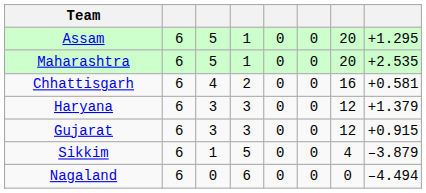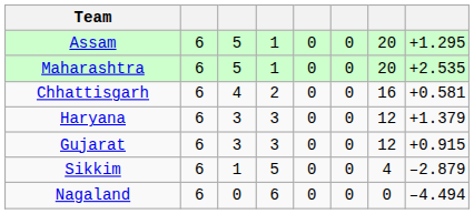Sikkim | column 8: –3.879 -> –2.879
